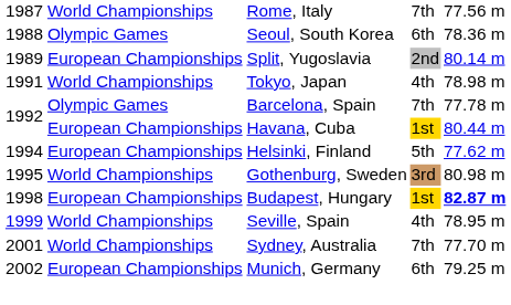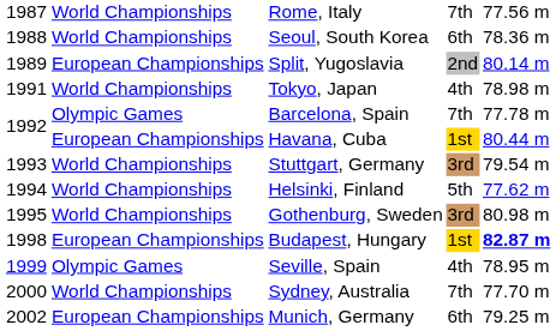Seoul, South Korea | column 2: Olympic Games -> World Championships
+ row: 1993 | World Championships | Stuttgart, Germany | 3rd | 79.54 m
Helsinki, Finland | column 2: European Championships -> World Championships
Seville, Spain | column 2: World Championships -> Olympic Games
Sydney, Australia | column 1: 2001 -> 2000
